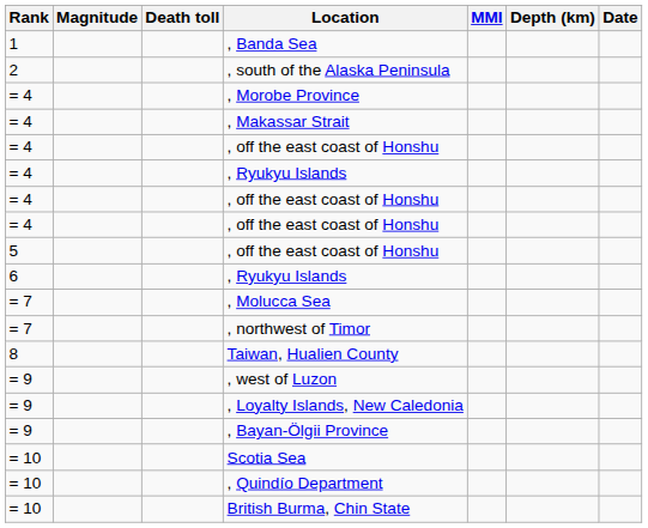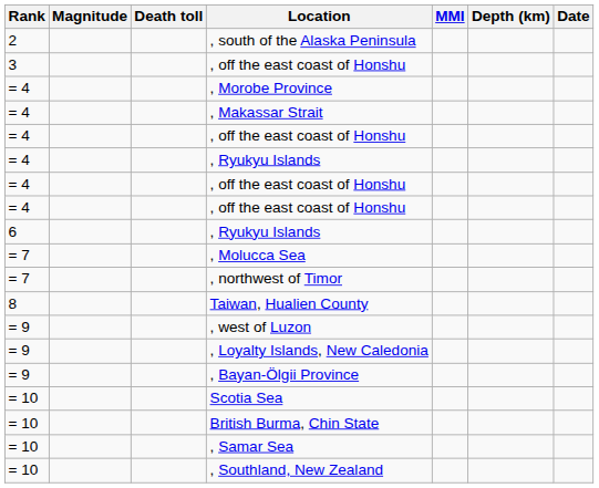- row: 1 | , Banda Sea
+ row: 3 | , off the east coast of Honshu
- row: 5 | , off the east coast of Honshu
- row: = 10 | , Quindío Department
+ row: = 10 | , Samar Sea
+ row: = 10 | , Southland, New Zealand
